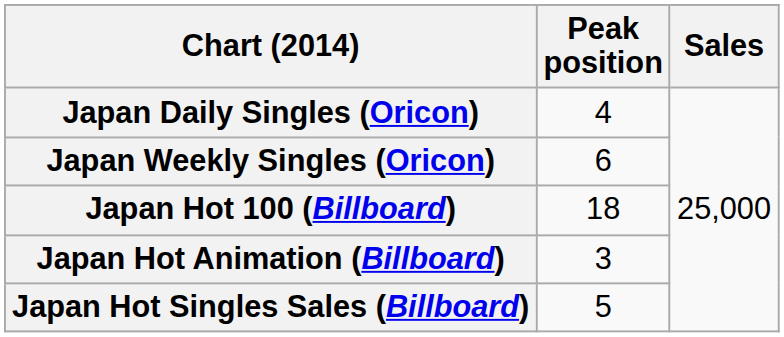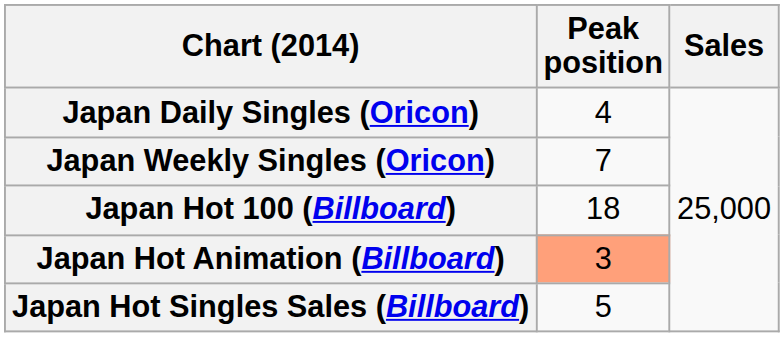Japan Weekly Singles (Oricon) | Peak position: 6 -> 7
Japan Hot Animation (Billboard) | Peak position: no background -> lightsalmon background
